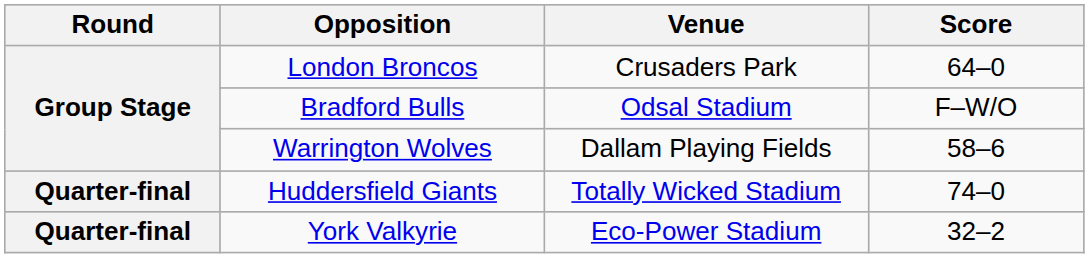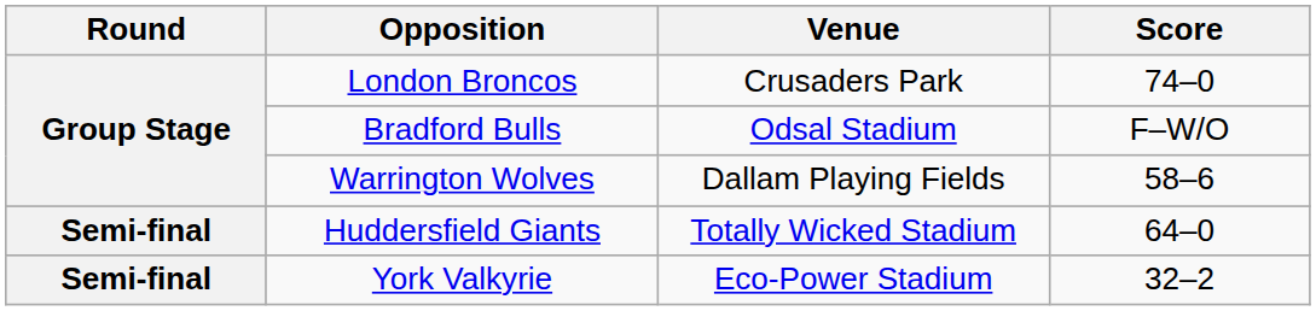London Broncos | Score: 64–0 -> 74–0
Huddersfield Giants | Round: Quarter-final -> Semi-final
Huddersfield Giants | Score: 74–0 -> 64–0
York Valkyrie | Round: Quarter-final -> Semi-final
